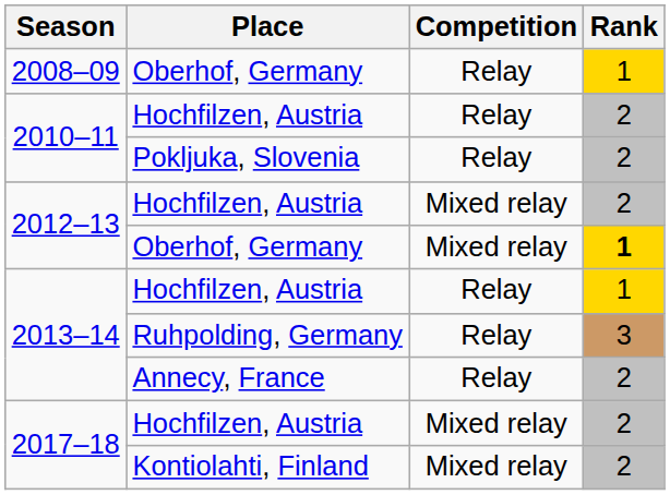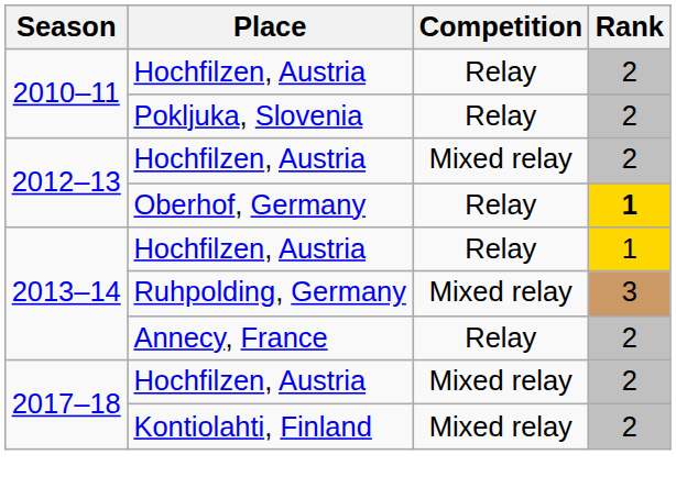- row: 2008–09 | Oberhof, Germany | Relay | 1
2012–13 / Oberhof, Germany | Competition: Mixed relay -> Relay
Ruhpolding, Germany | Competition: Relay -> Mixed relay
